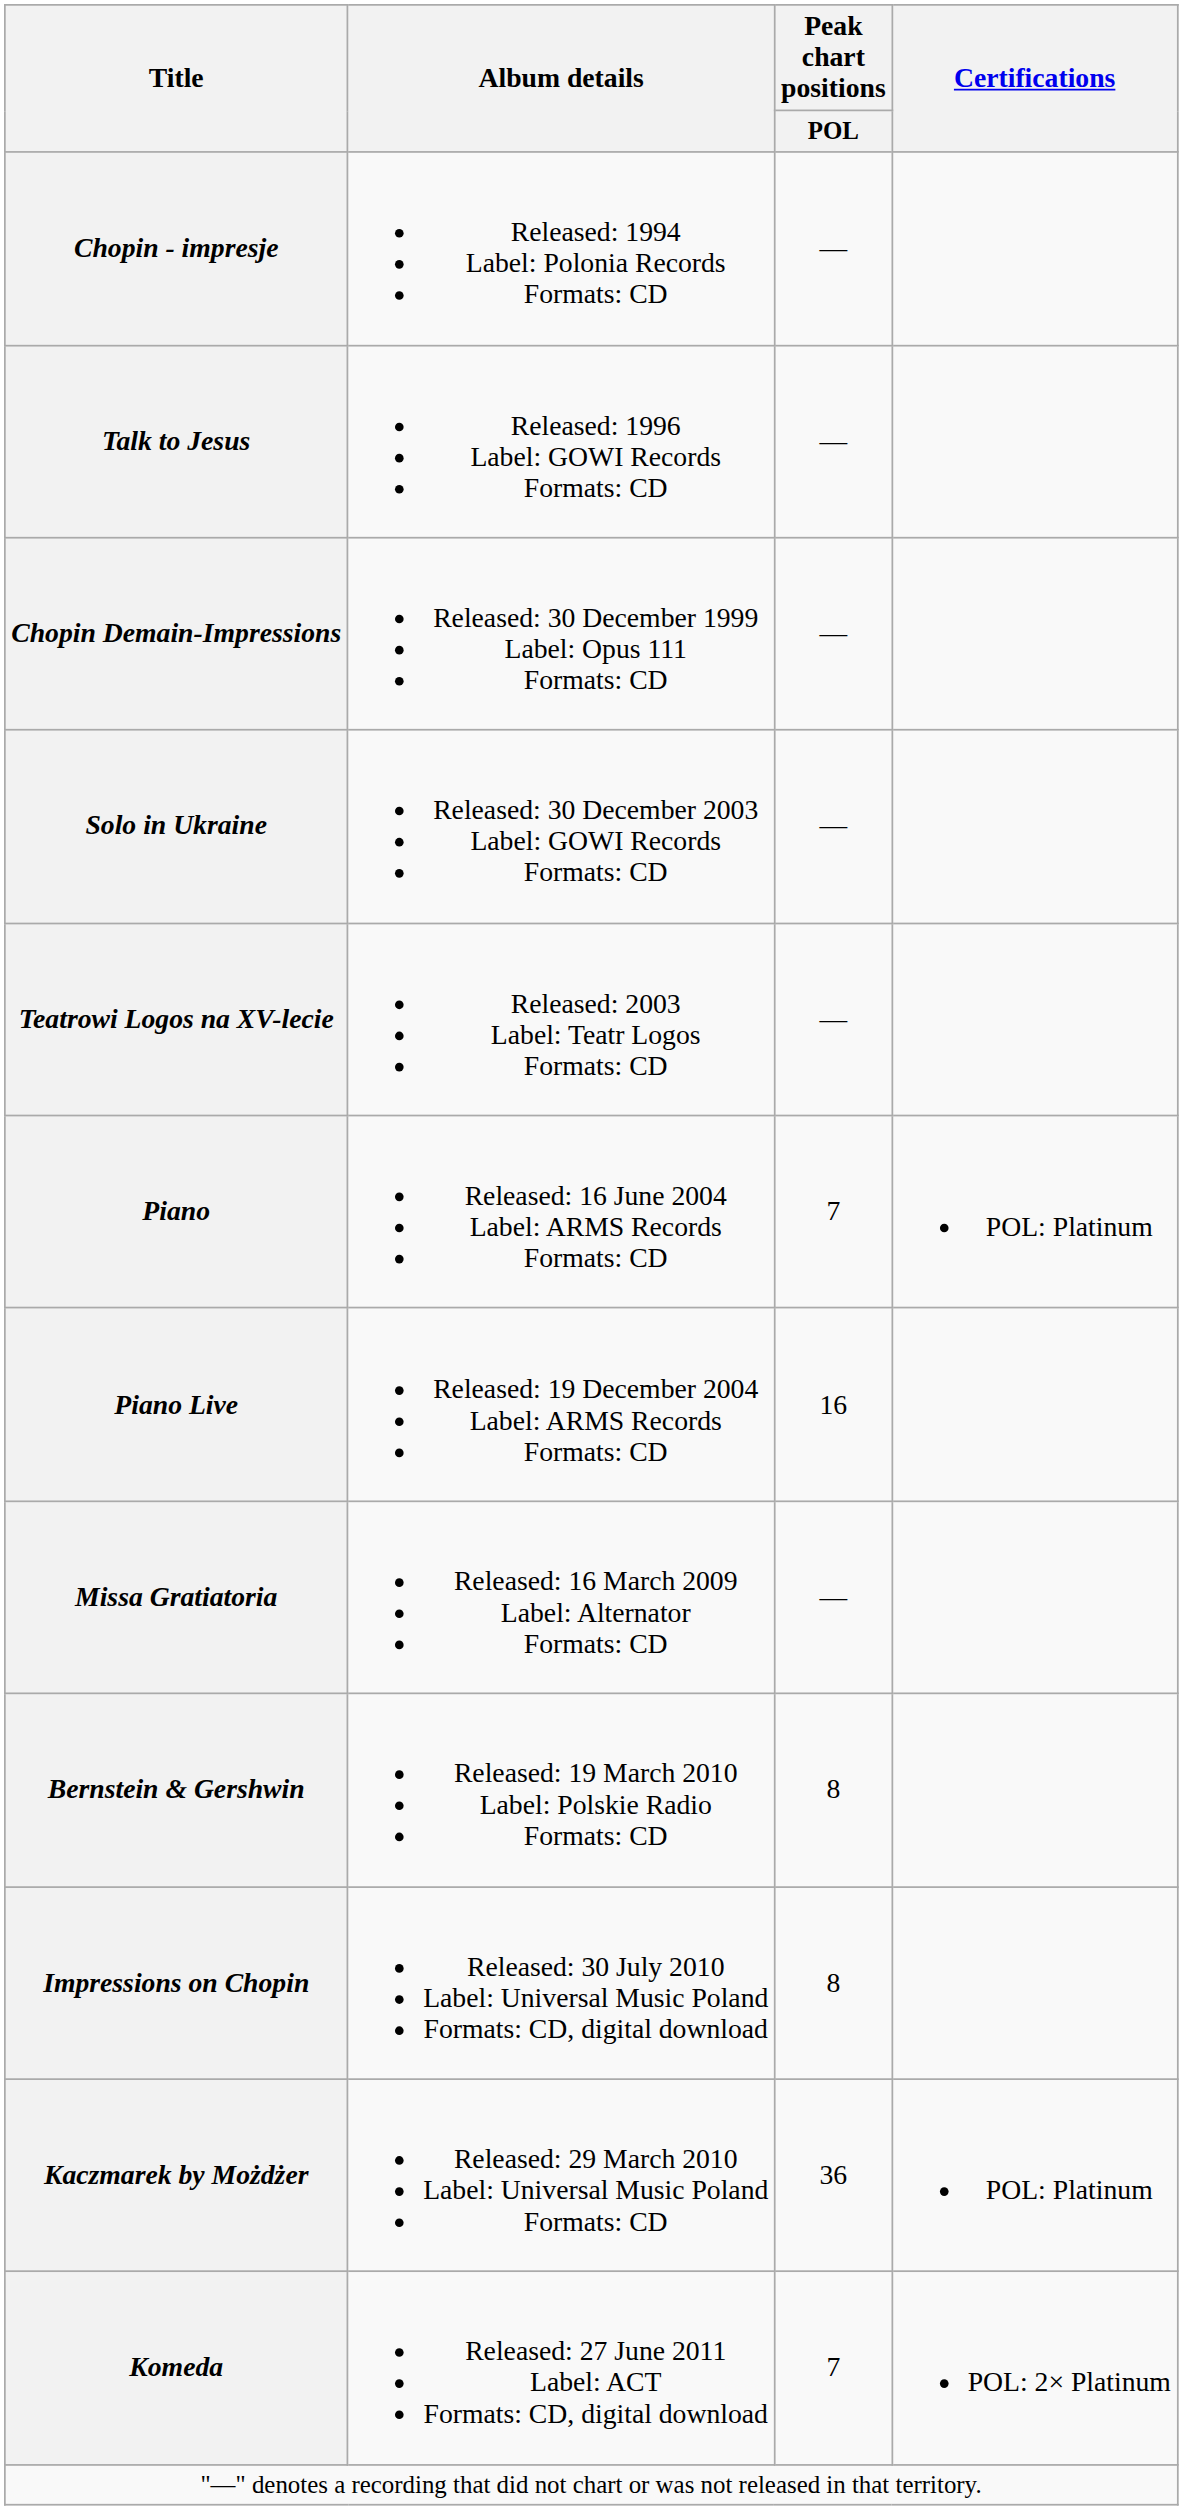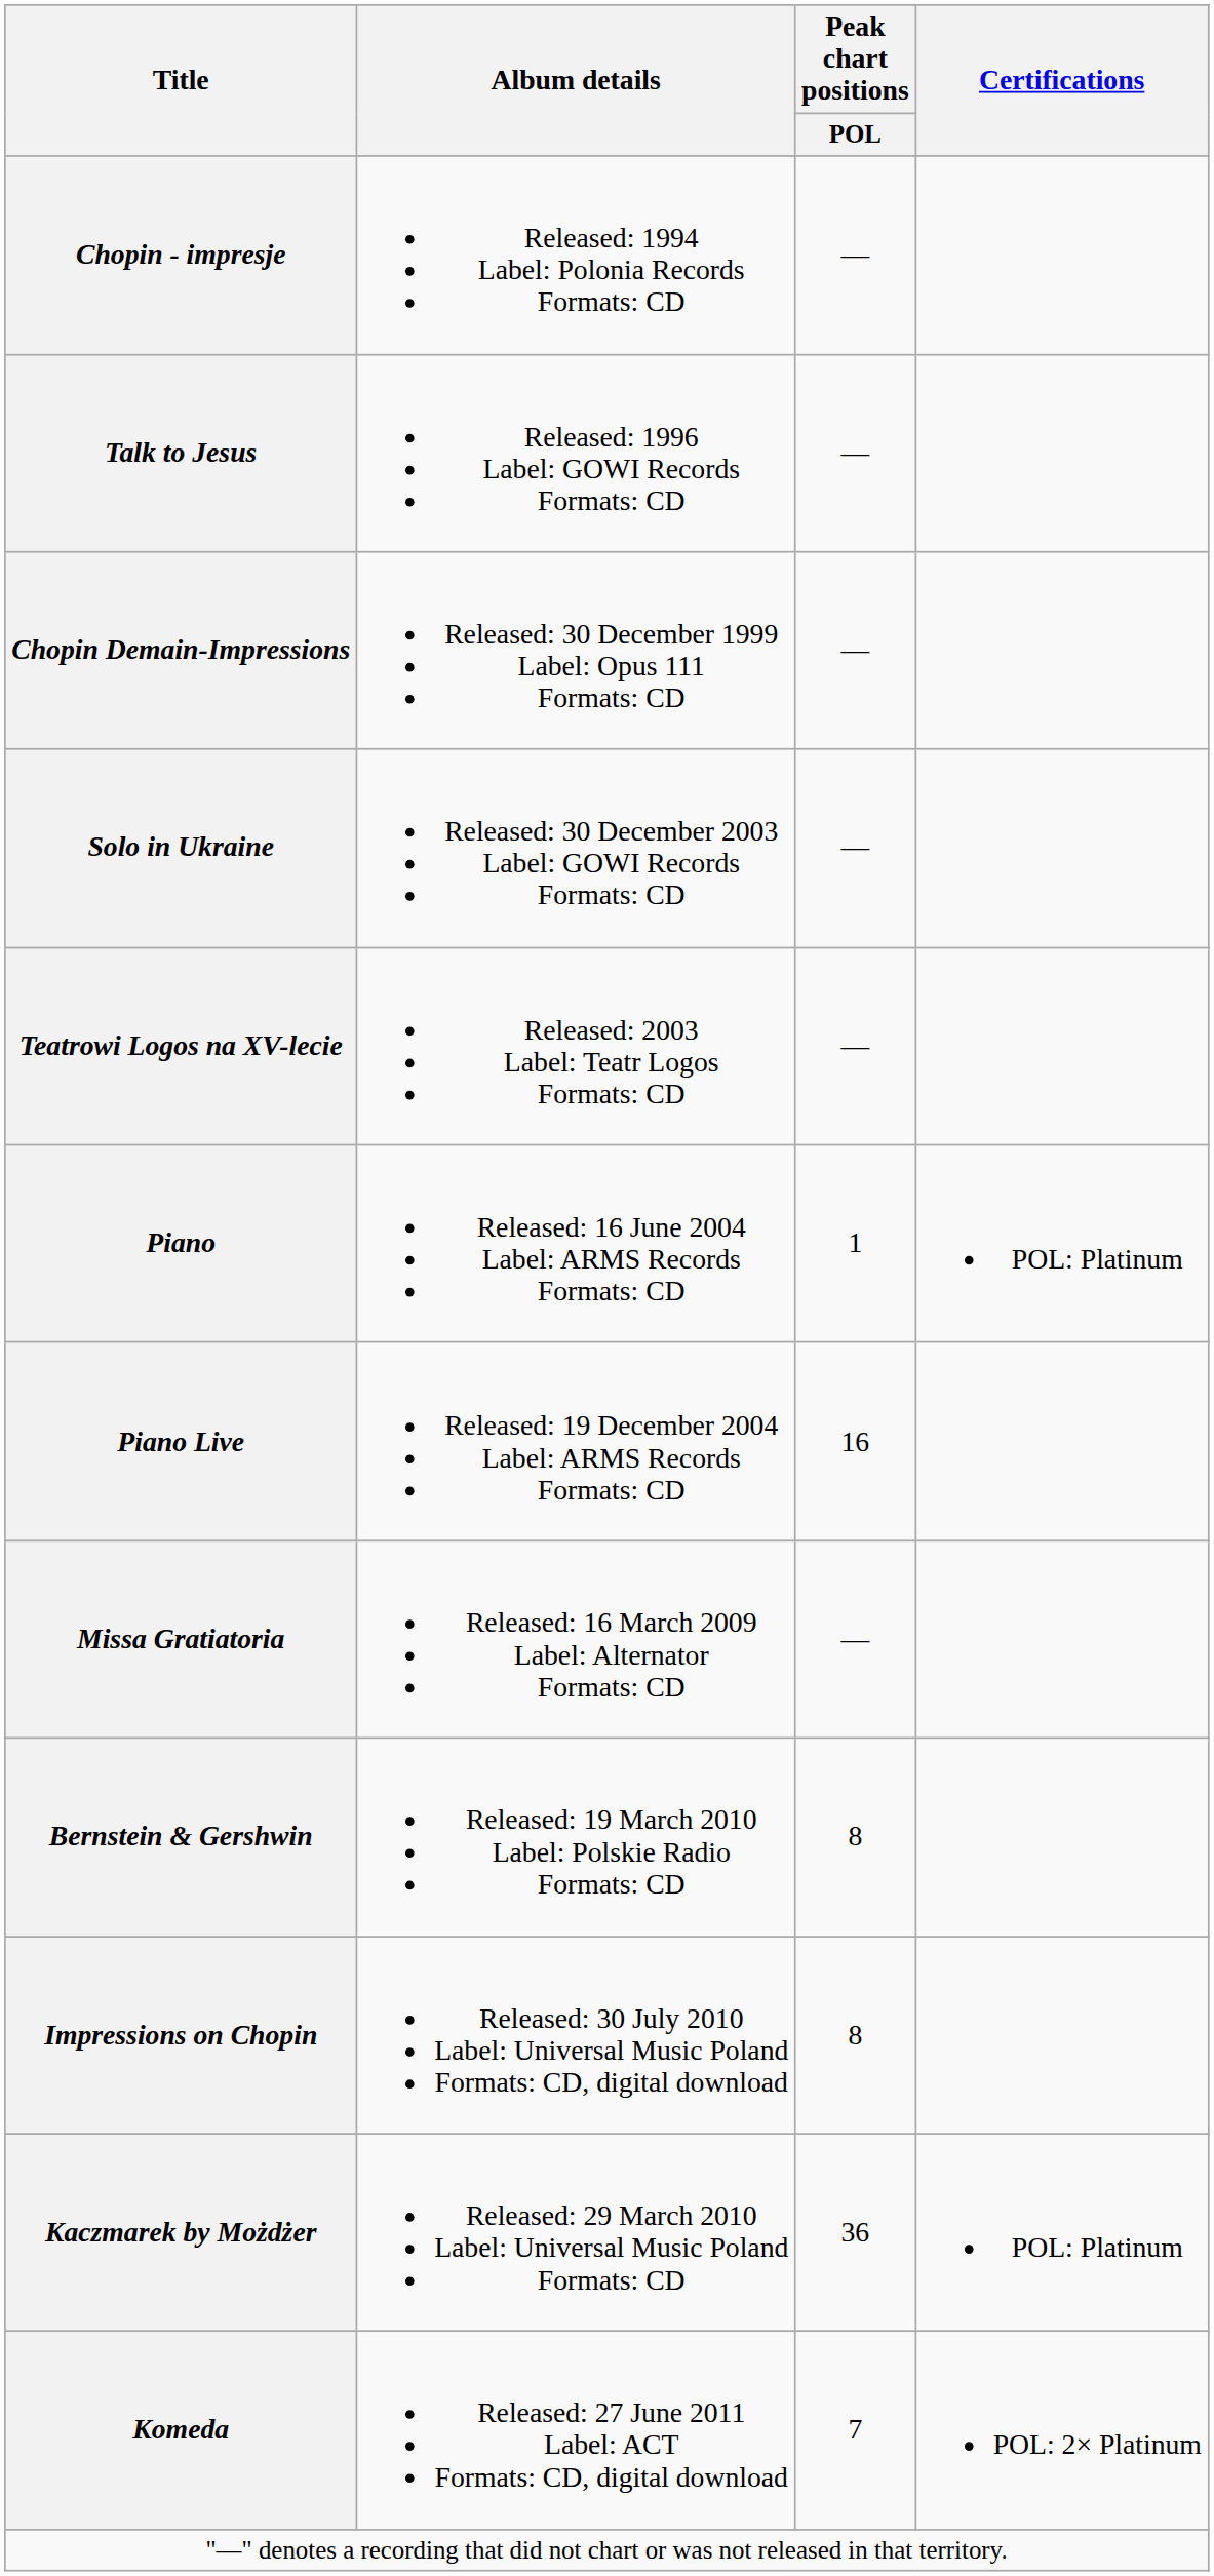Piano | Peak chart positions / POL: 7 -> 1
